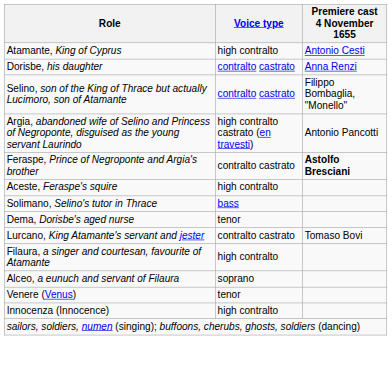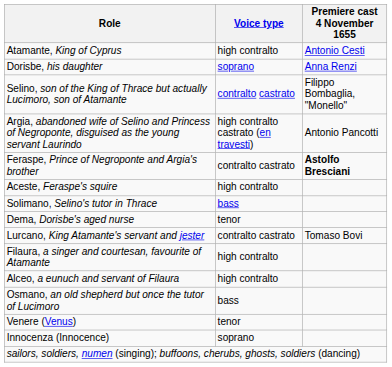Dorisbe, his daughter | Voice type: contralto castrato -> soprano
Alceo, a eunuch and servant of Filaura | Voice type: soprano -> high contralto
+ row: Osmano, an old shepherd but once the tutor of Lucimoro | bass
Innocenza (Innocence) | Voice type: high contralto -> soprano
